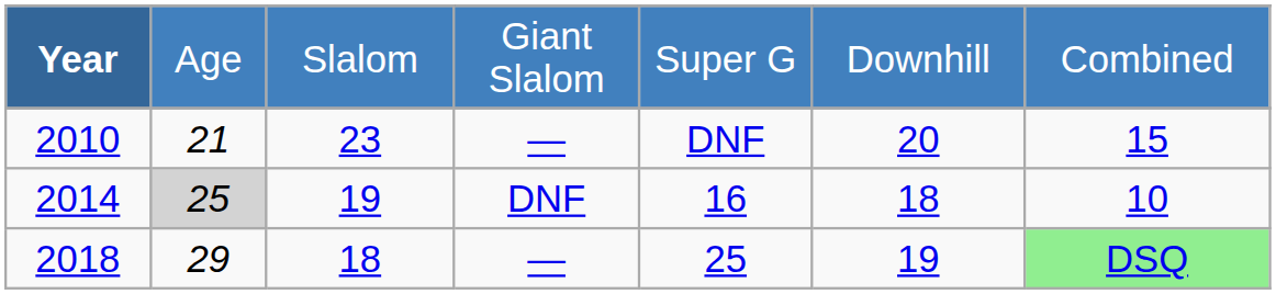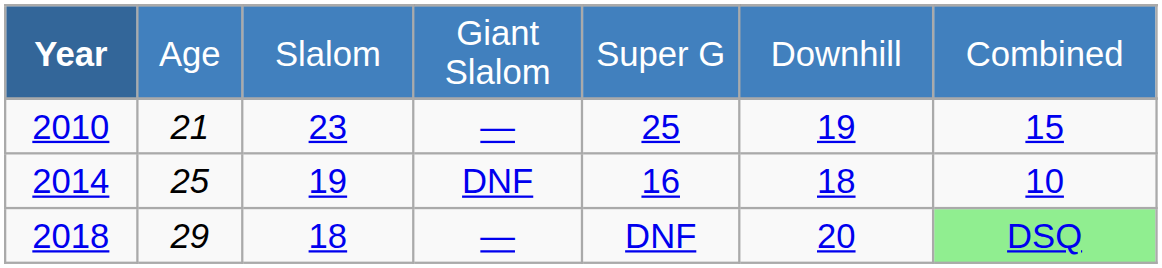2010 | column 5: DNF -> 25
2010 | column 6: 20 -> 19
2014 | column 2: lightgrey background -> no background
2018 | column 5: 25 -> DNF
2018 | column 6: 19 -> 20
